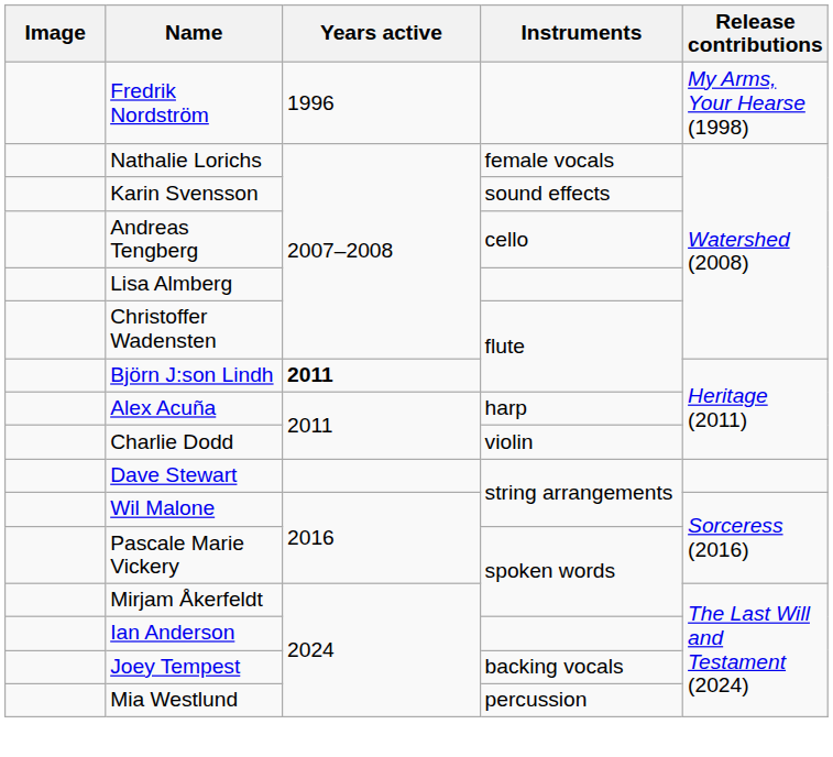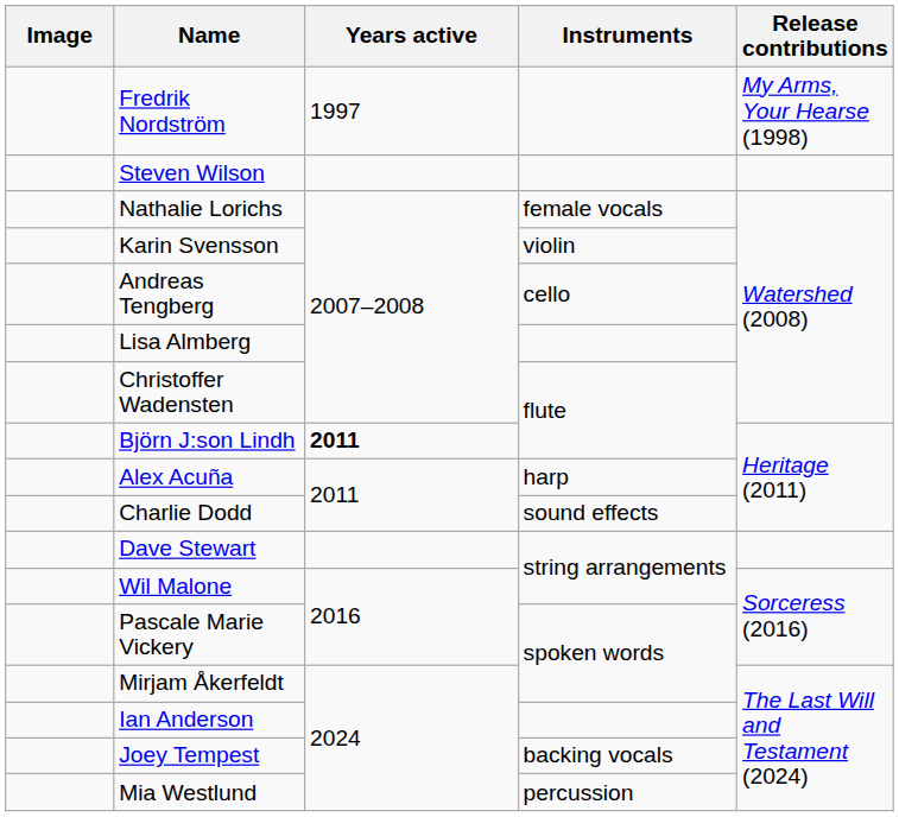Fredrik Nordström | Years active: 1996 -> 1997
+ row: Steven Wilson
Karin Svensson | Instruments: sound effects -> violin
Charlie Dodd | Instruments: violin -> sound effects
